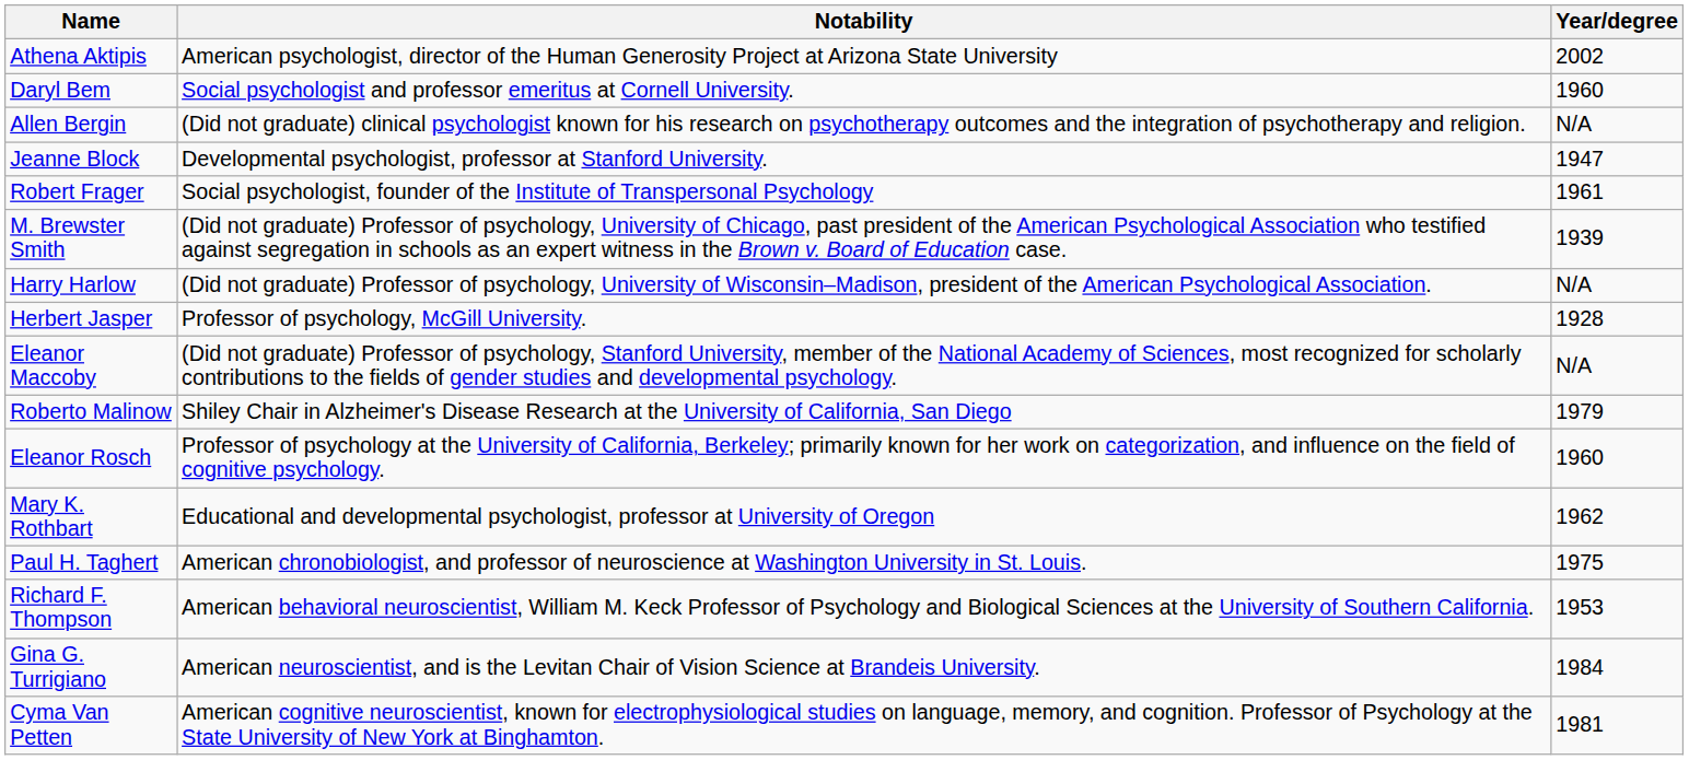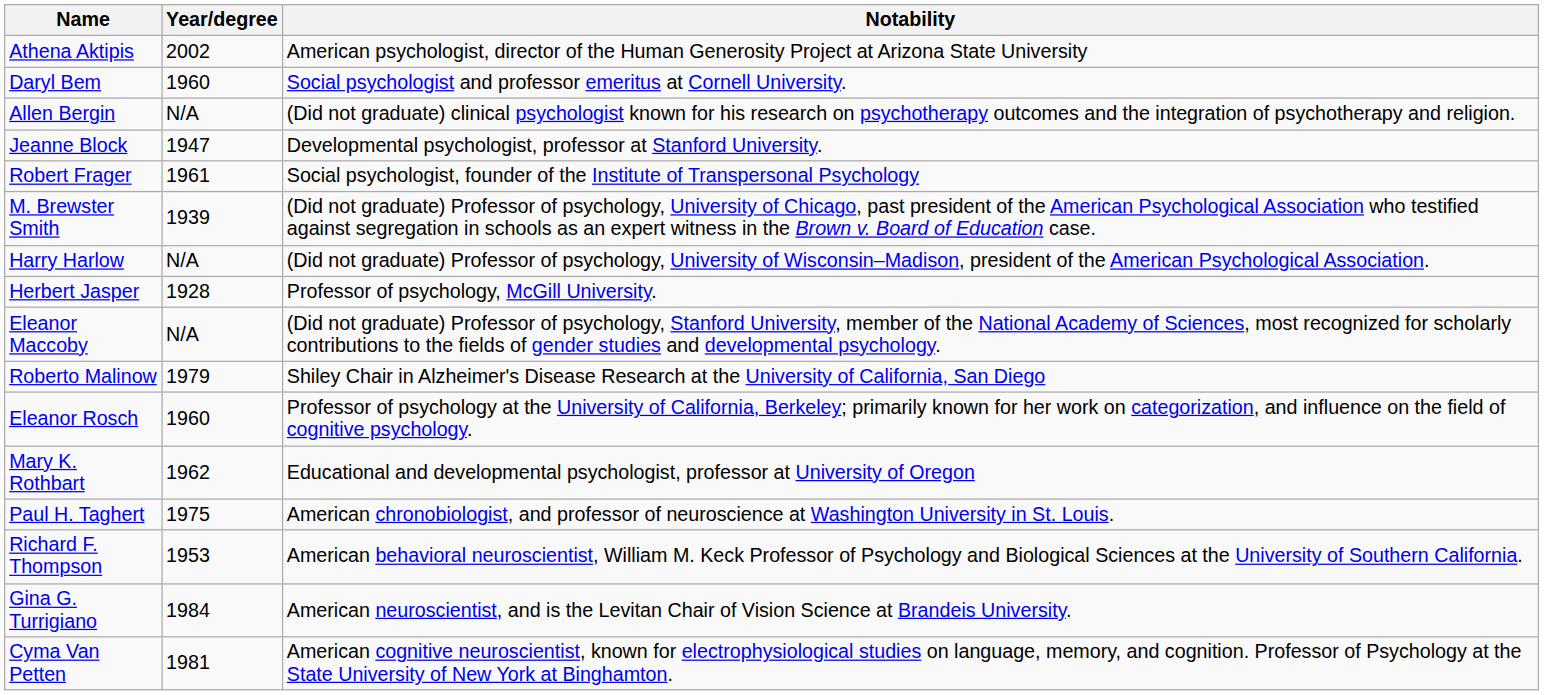columns swapped: Year/degree <-> Notability
